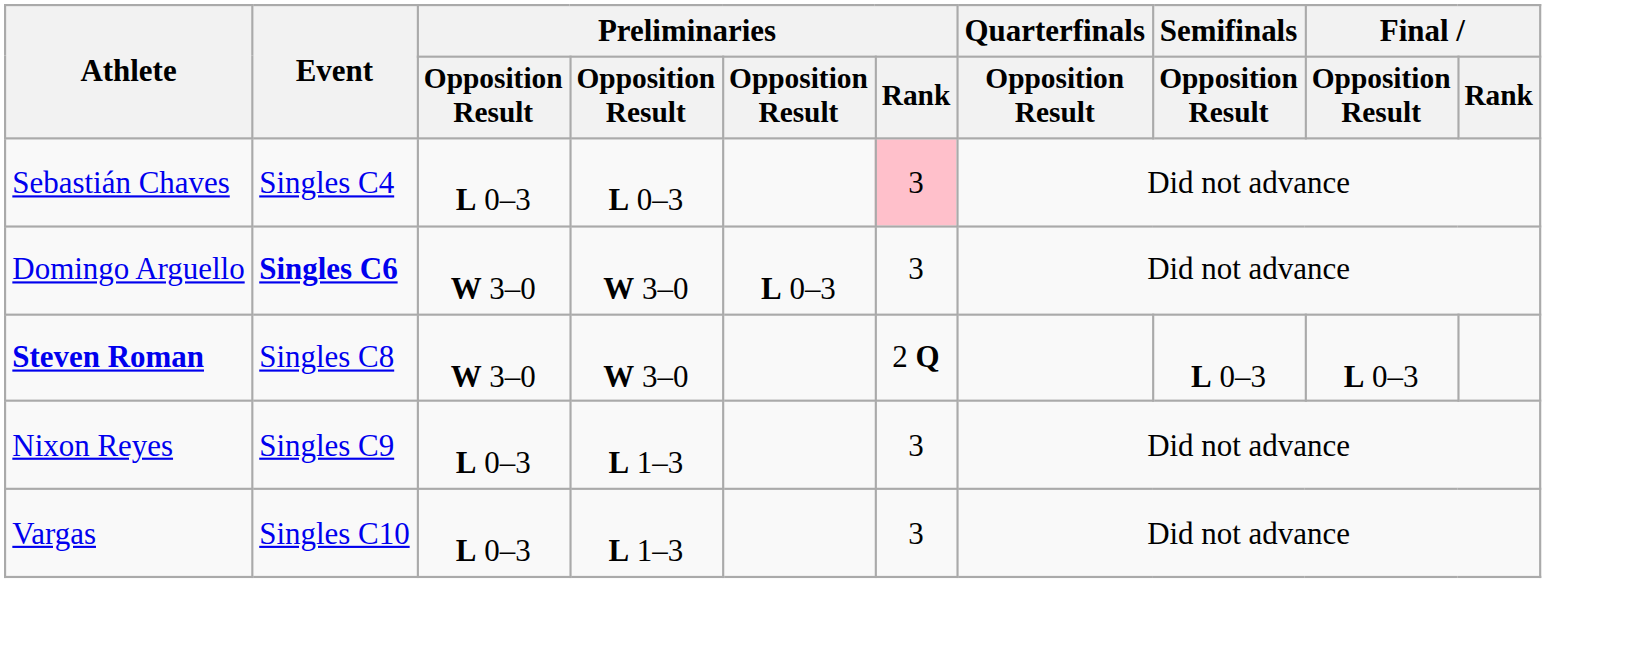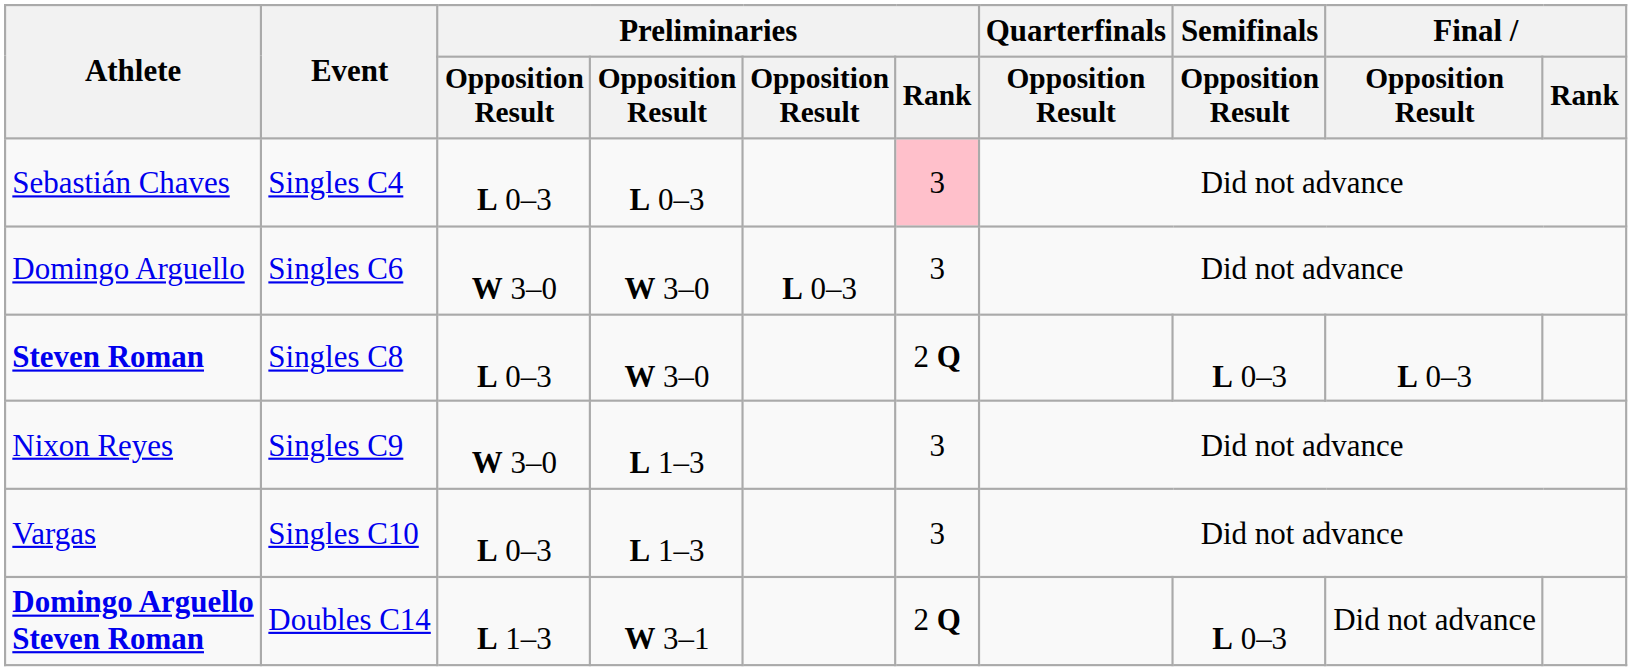Domingo Arguello | Event: bold -> normal
Steven Roman | column 3: W 3–0 -> L 0–3
Nixon Reyes | column 3: L 0–3 -> W 3–0
+ row: Domingo Arguello Steven Roman | Doubles C14 | L 1–3 | W 3–1 | 2 Q | L 0–3 | Did not advance
